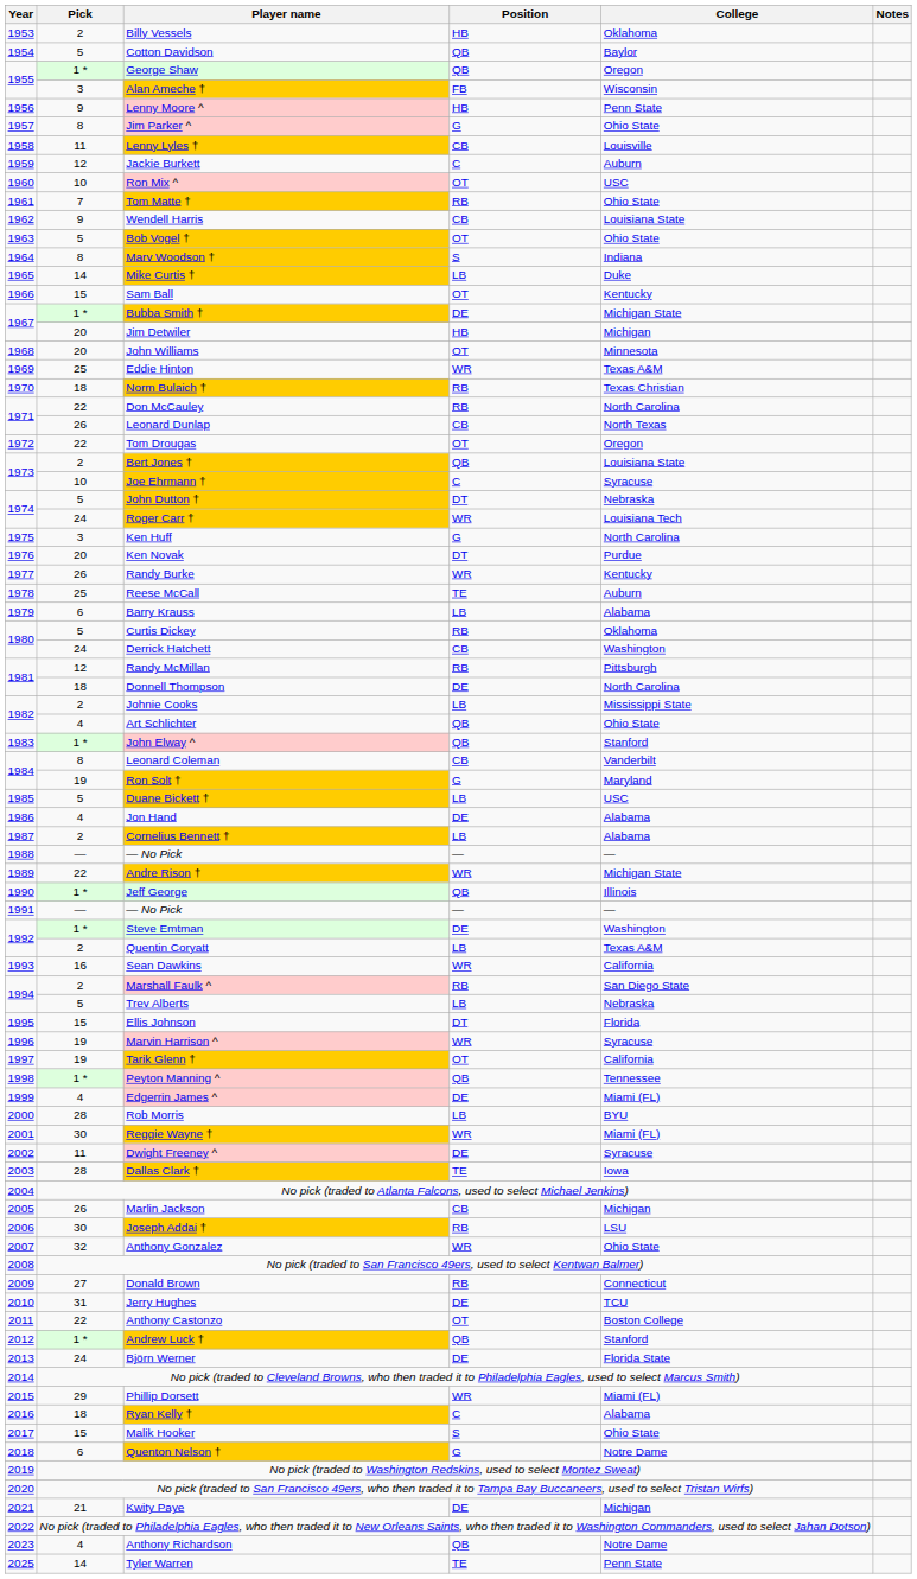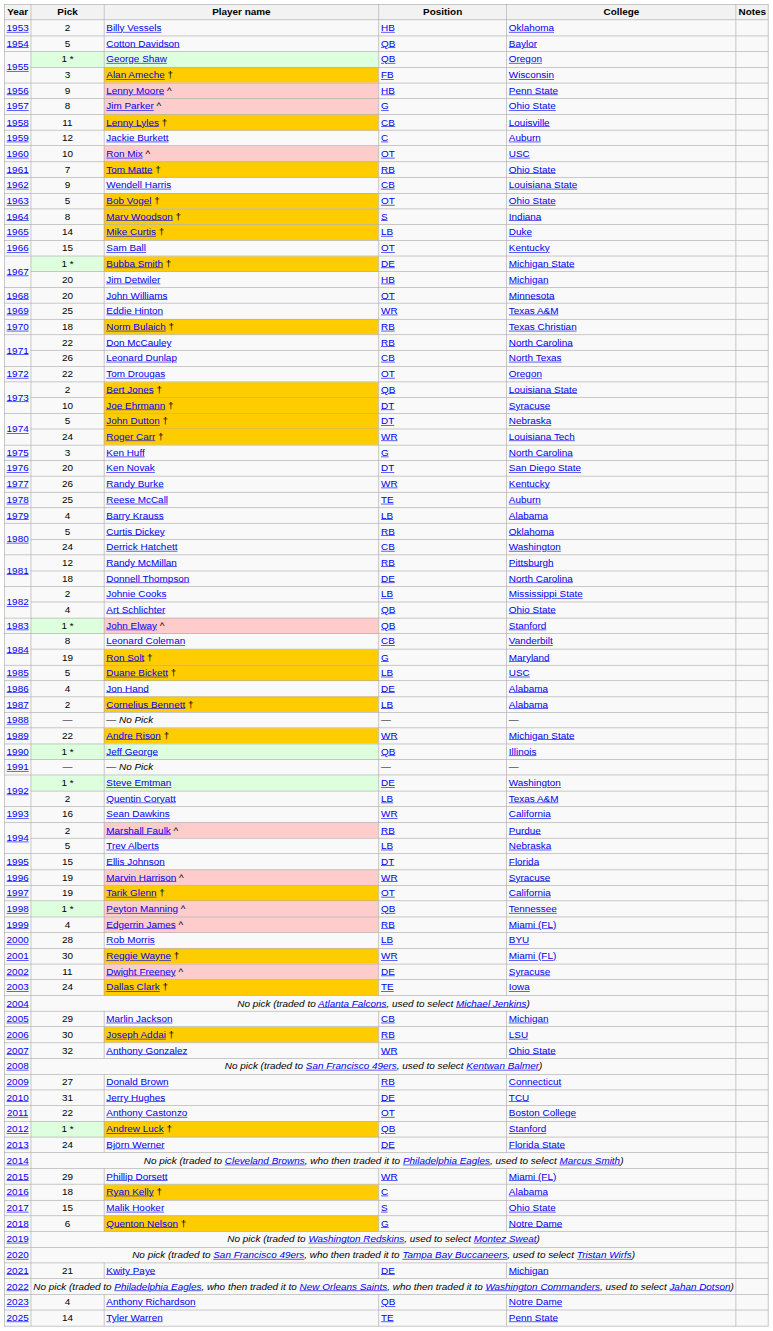Joe Ehrmann † | Position: C -> DT
Ken Novak | College: Purdue -> San Diego State
Barry Krauss | Pick: 6 -> 4
Marshall Faulk ^ | College: San Diego State -> Purdue
Edgerrin James ^ | Position: DE -> RB
Dallas Clark † | Pick: 28 -> 24
Marlin Jackson | Pick: 26 -> 29
